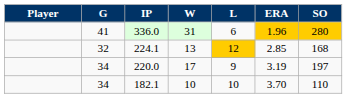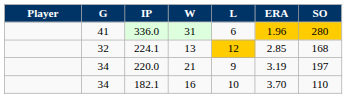220.0 | W: 17 -> 21
182.1 | W: 10 -> 16
